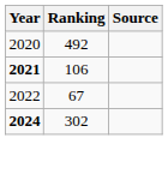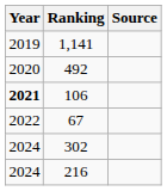+ row: 2019 | 1,141
302 | Year: bold -> normal
+ row: 2024 | 216
